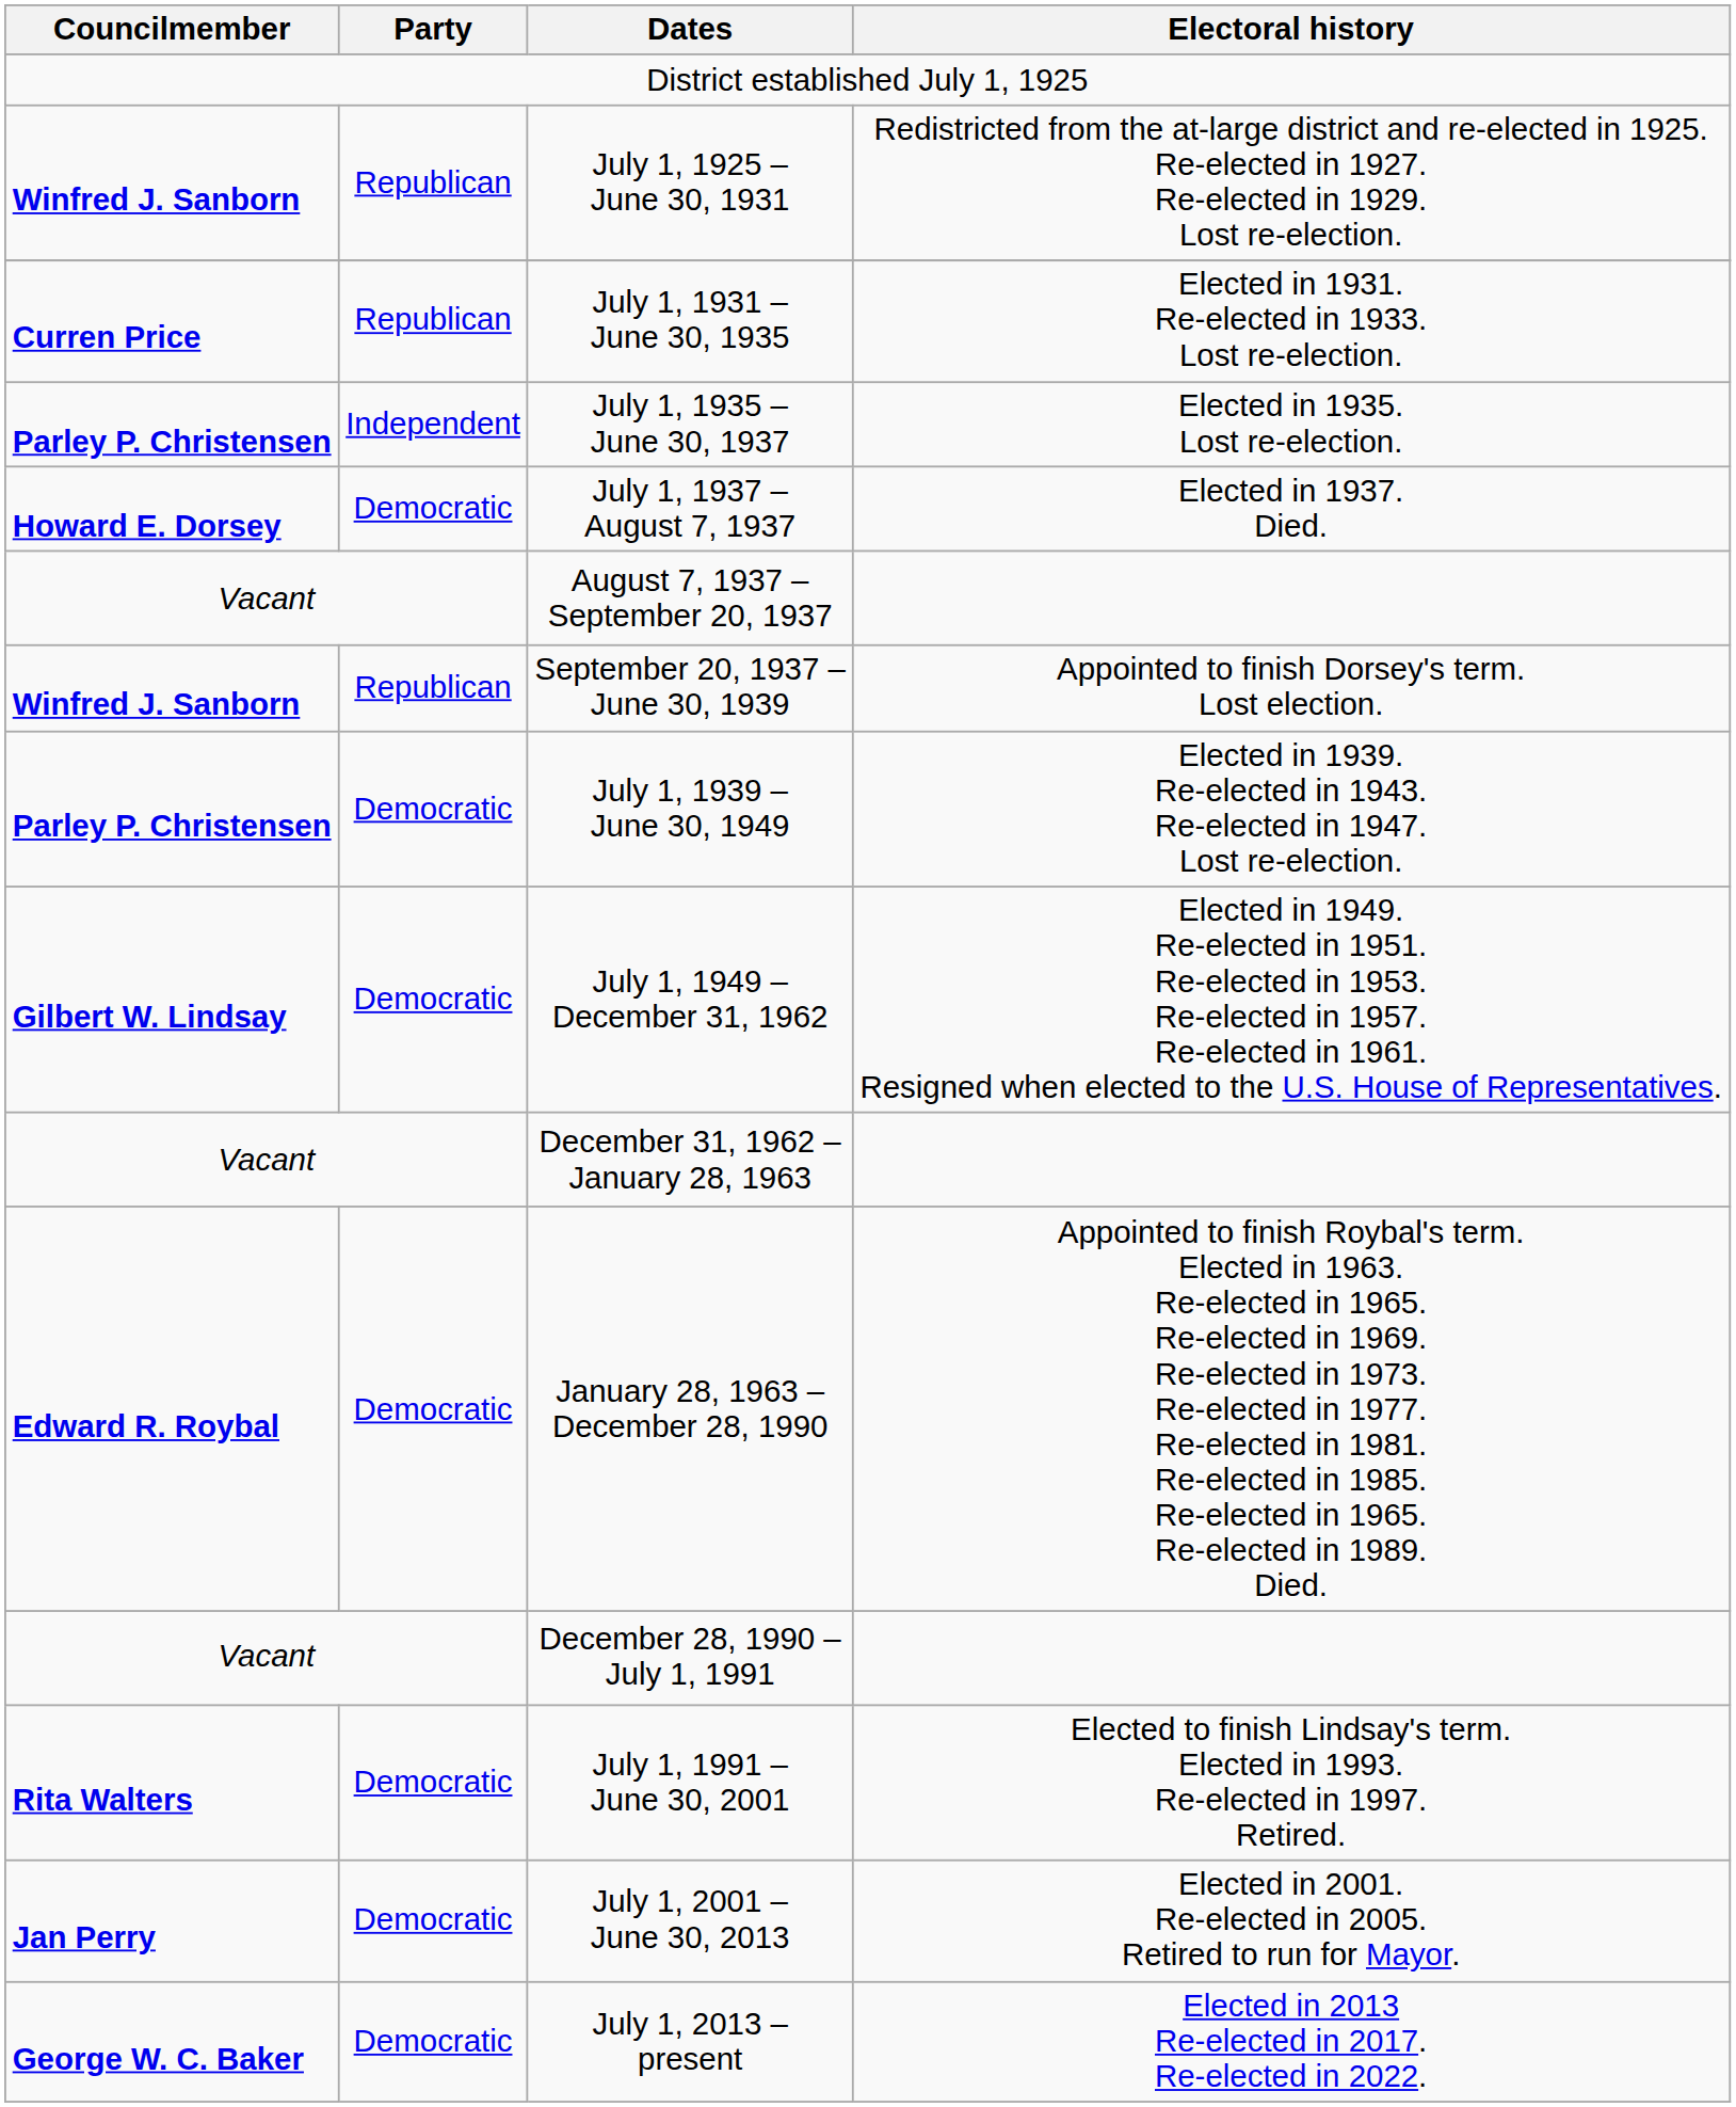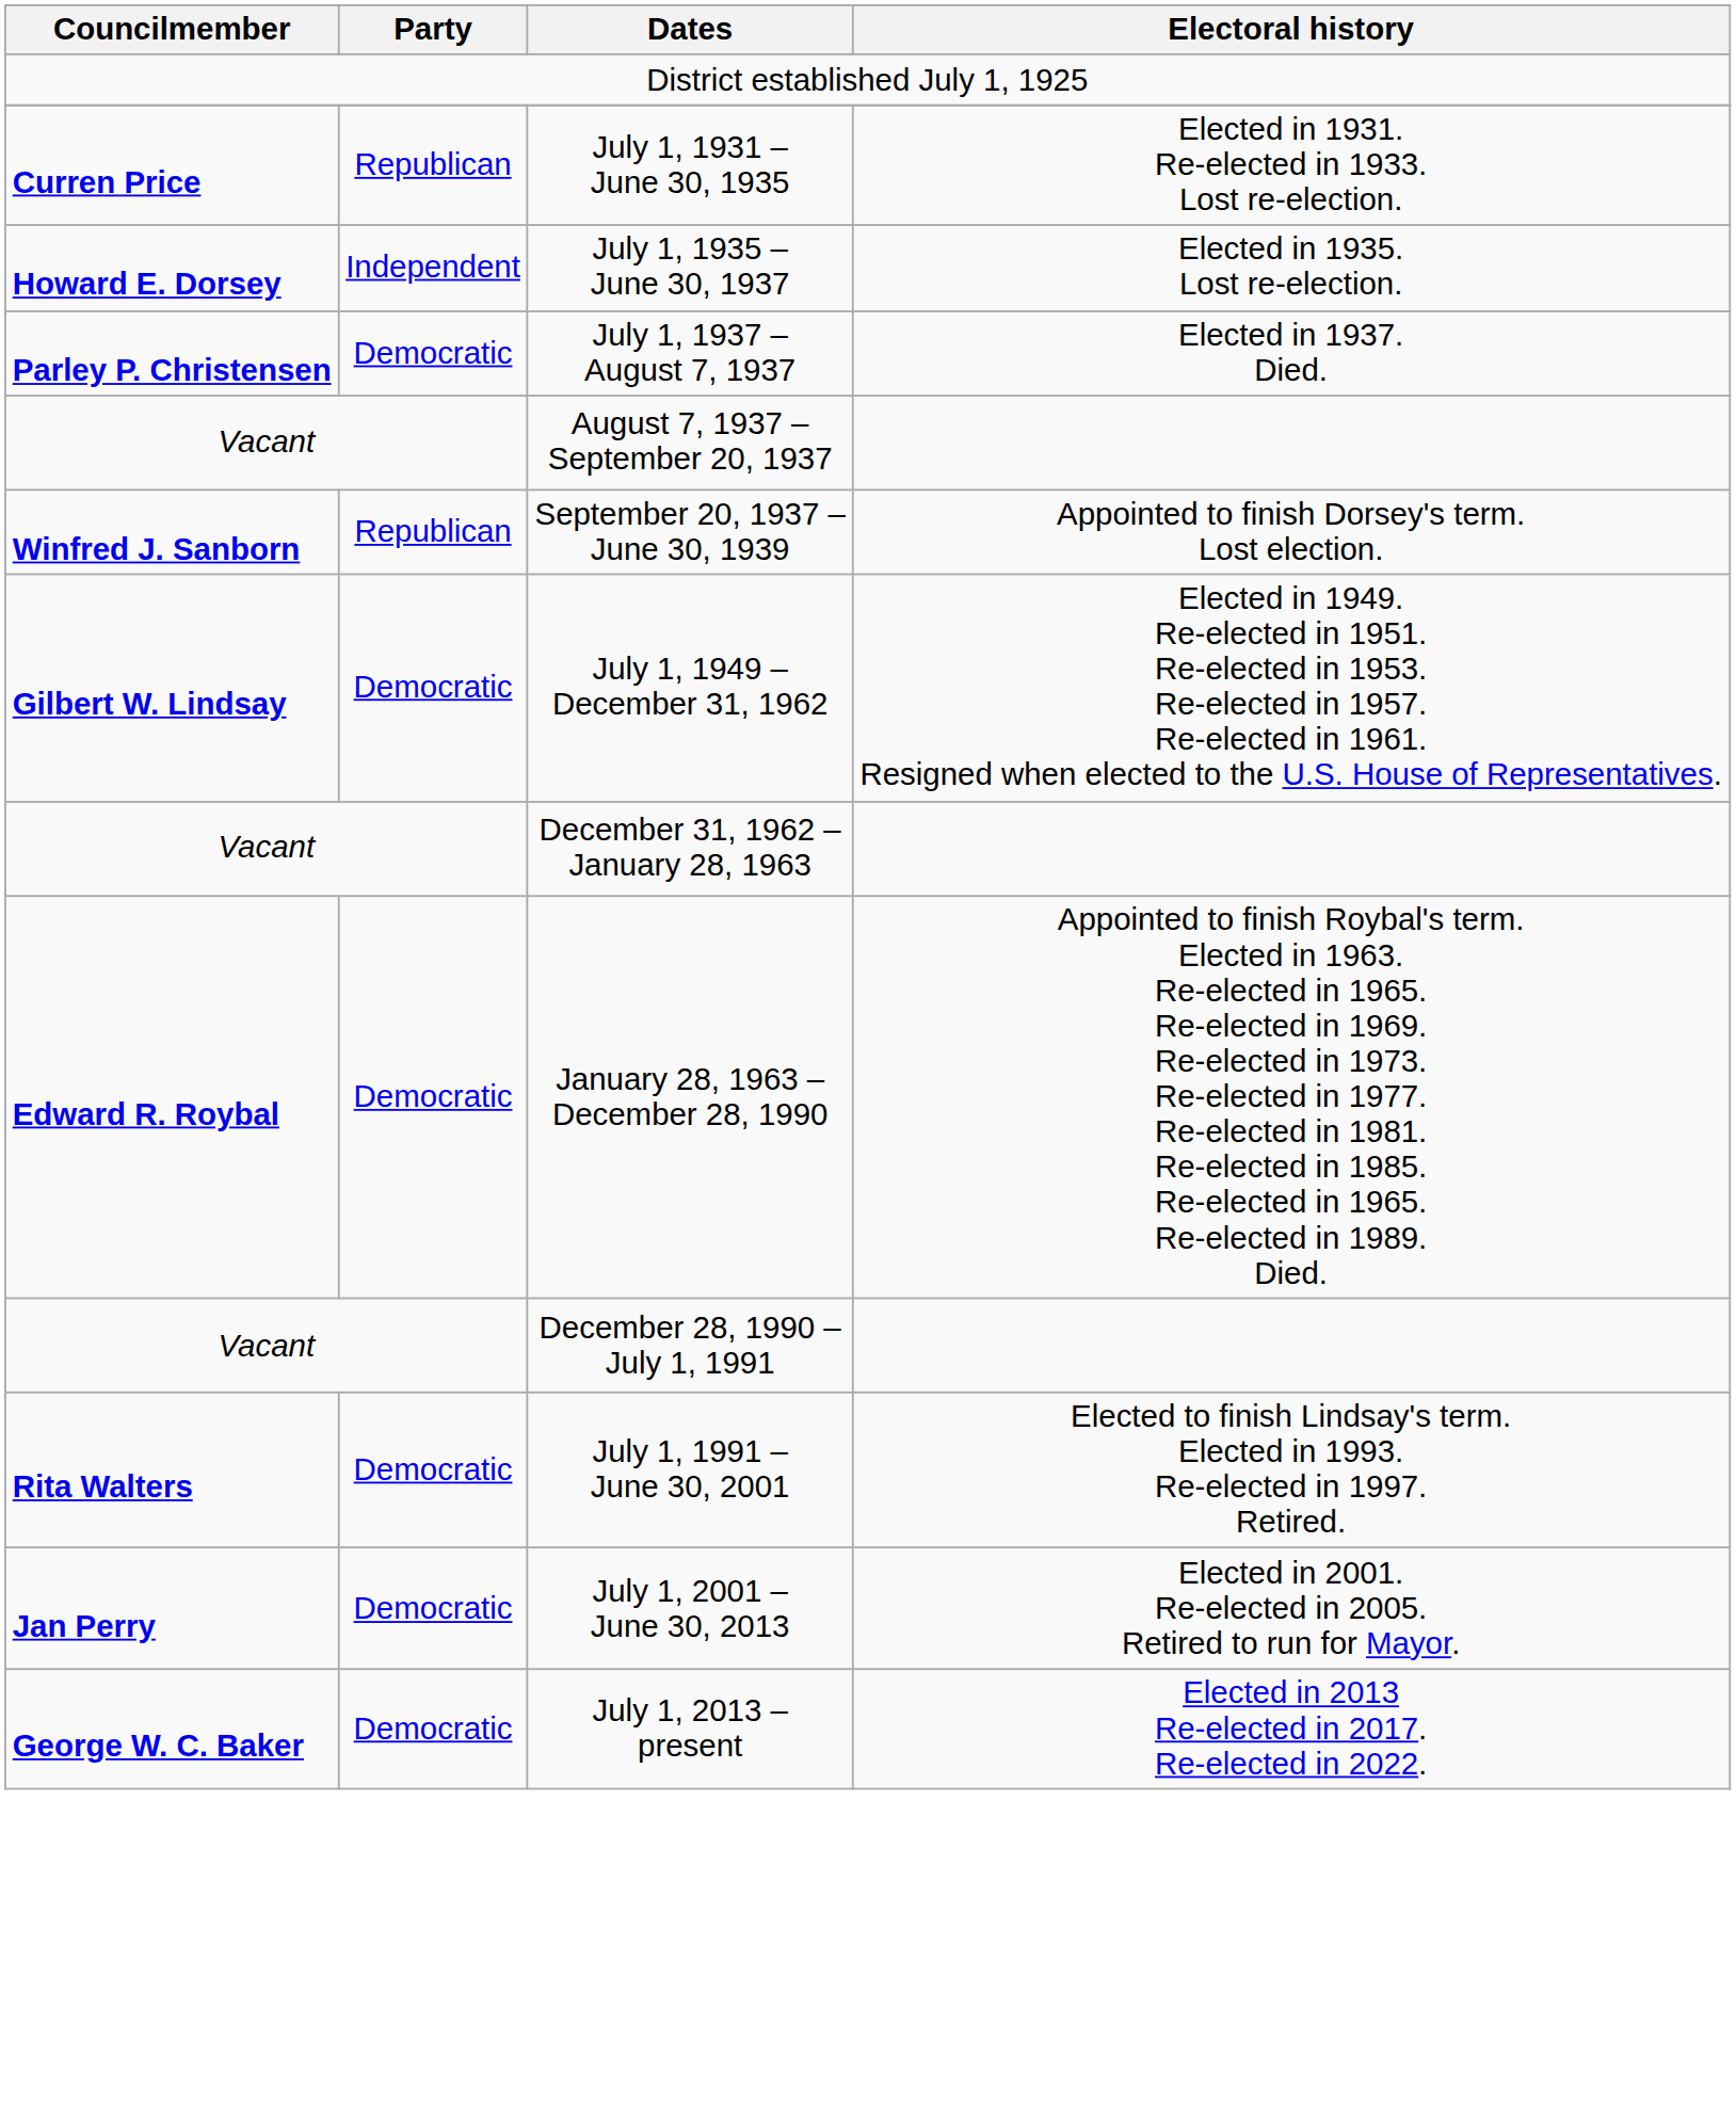- row: Winfred J. Sanborn | Republican | July 1, 1925 – June 30, 1931 | Redistricted from the at-large district and re-elected in 1925. Re-elected in 1927. Re-elected in 1929. Lost re-election.
July 1, 1935 – June 30, 1937 | Councilmember: Parley P. Christensen -> Howard E. Dorsey
July 1, 1937 – August 7, 1937 | Councilmember: Howard E. Dorsey -> Parley P. Christensen
- row: Parley P. Christensen | Democratic | July 1, 1939 – June 30, 1949 | Elected in 1939. Re-elected in 1943. Re-elected in 1947. Lost re-election.
